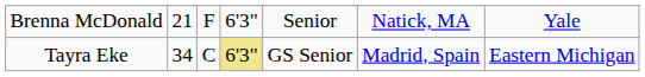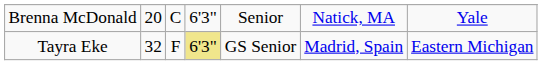Brenna McDonald | column 2: 21 -> 20
Brenna McDonald | column 3: F -> C
Tayra Eke | column 2: 34 -> 32
Tayra Eke | column 3: C -> F
